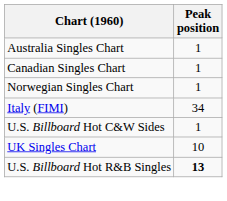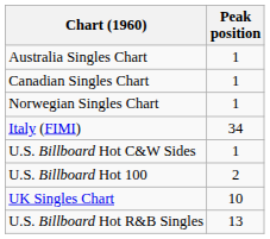+ row: U.S. Billboard Hot 100 | 2
U.S. Billboard Hot R&B Singles | Peak position: bold -> normal
